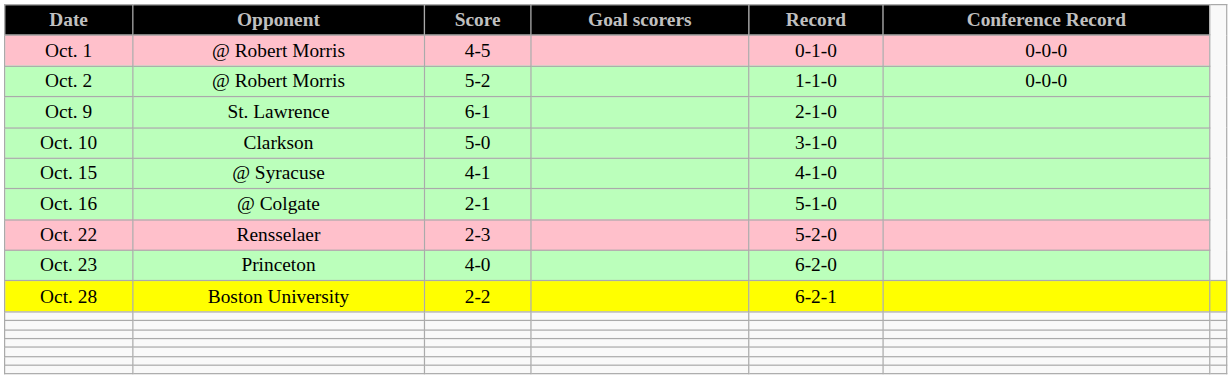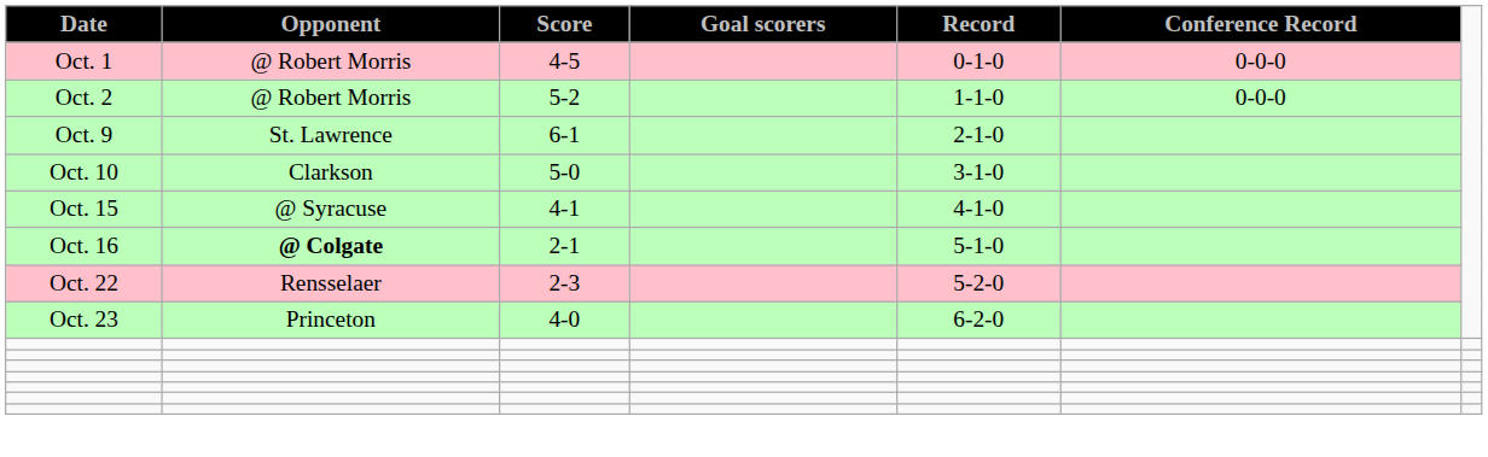Oct. 16 | Opponent: normal -> bold
- row: Oct. 28 | Boston University | 2-2 | 6-2-1
